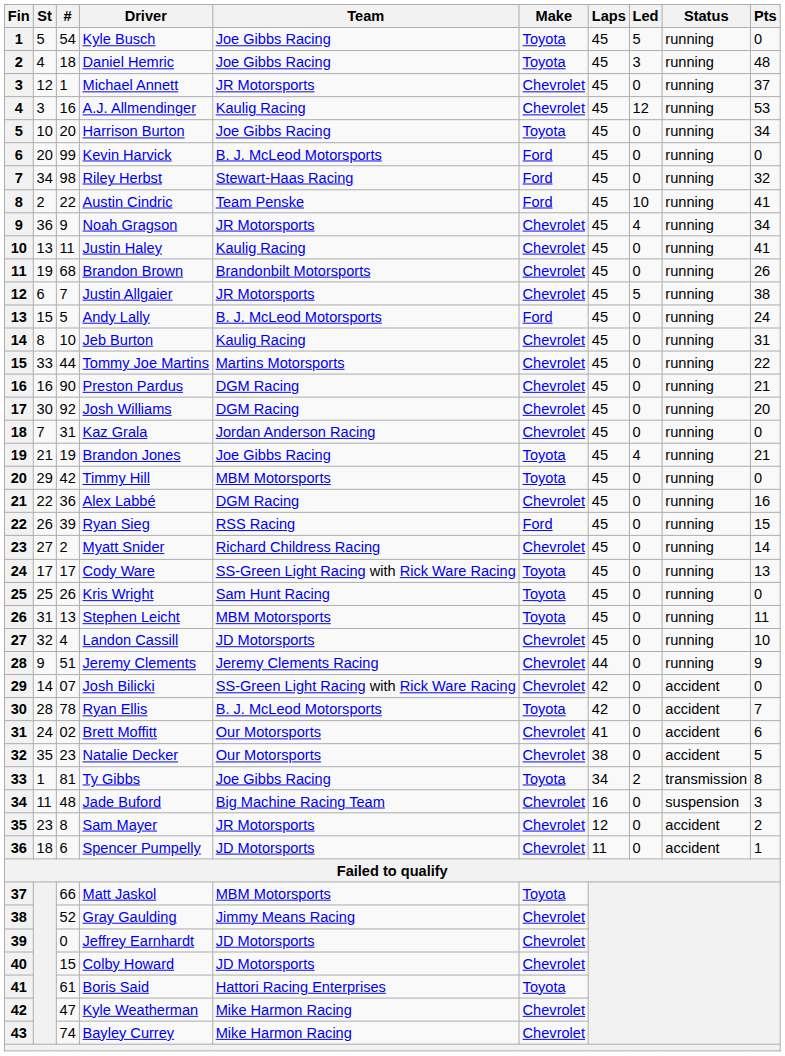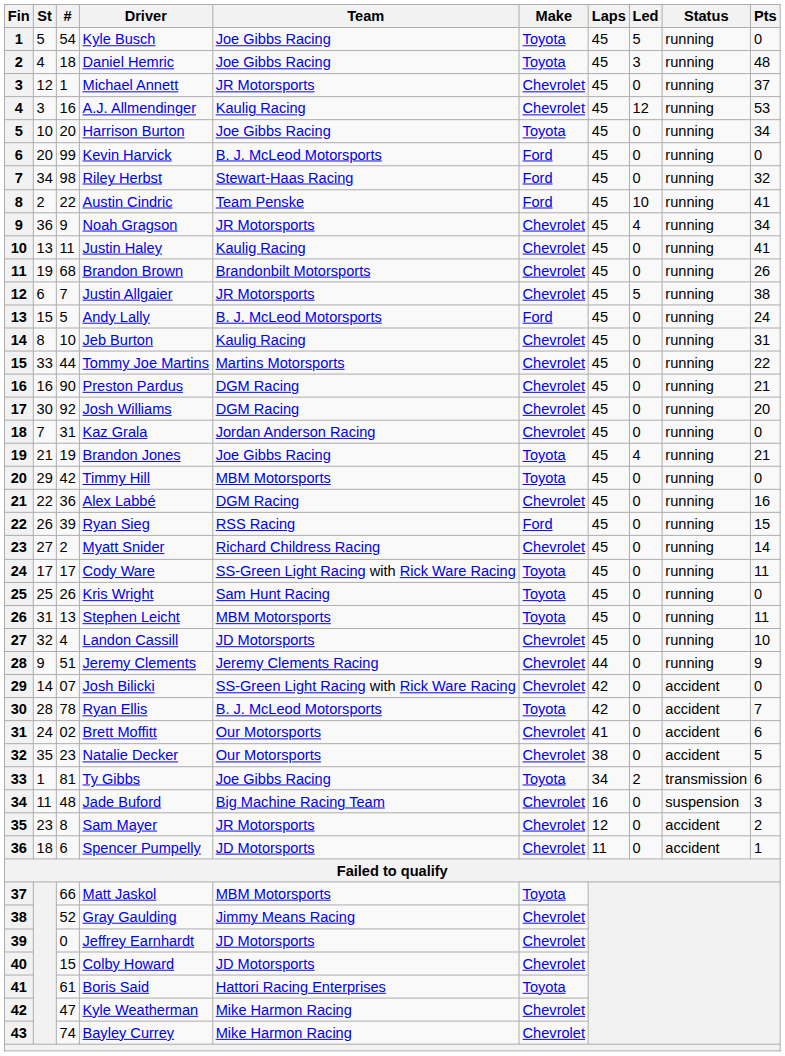Cody Ware | Pts: 13 -> 11
Ty Gibbs | Pts: 8 -> 6
